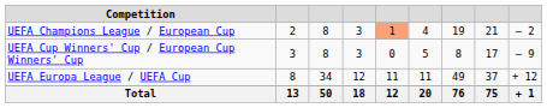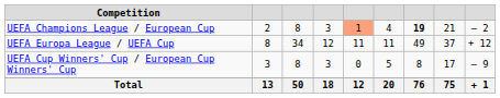UEFA Champions League / European Cup | column 7: normal -> bold
rows swapped: UEFA Cup Winners' Cup / European Cup Winners' Cup <-> UEFA Europa League / UEFA Cup
